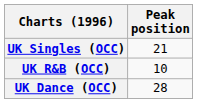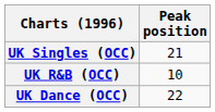UK Dance (OCC) | Peak position: 28 -> 22
